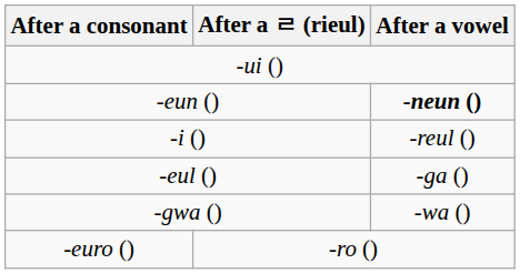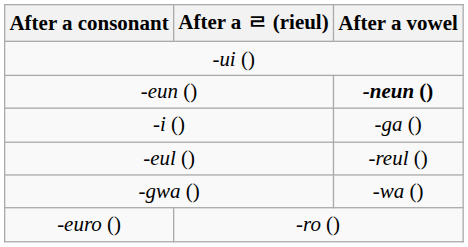-i () | After a vowel: -reul () -> -ga ()
-eul () | After a vowel: -ga () -> -reul ()
